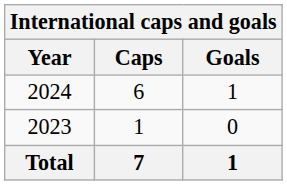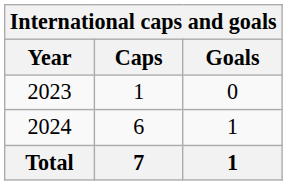rows swapped: 2023 <-> 2024
